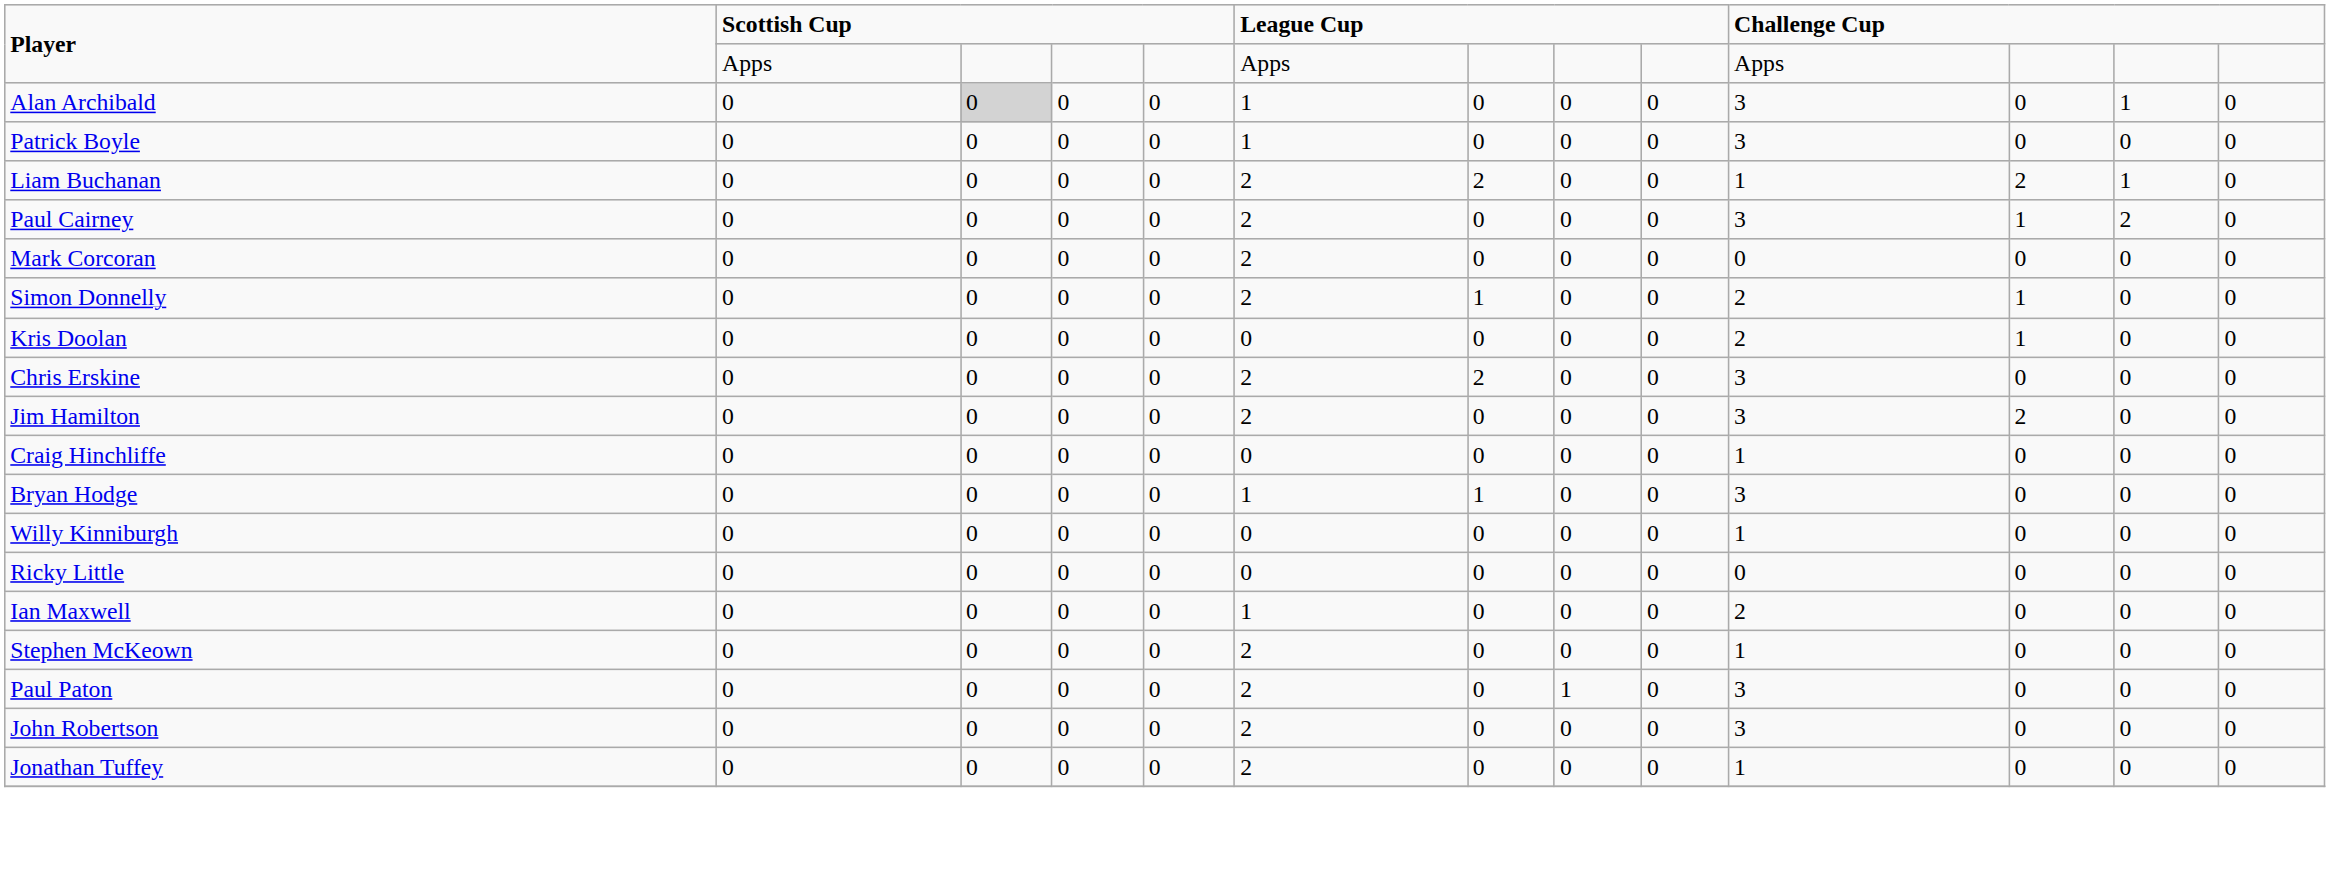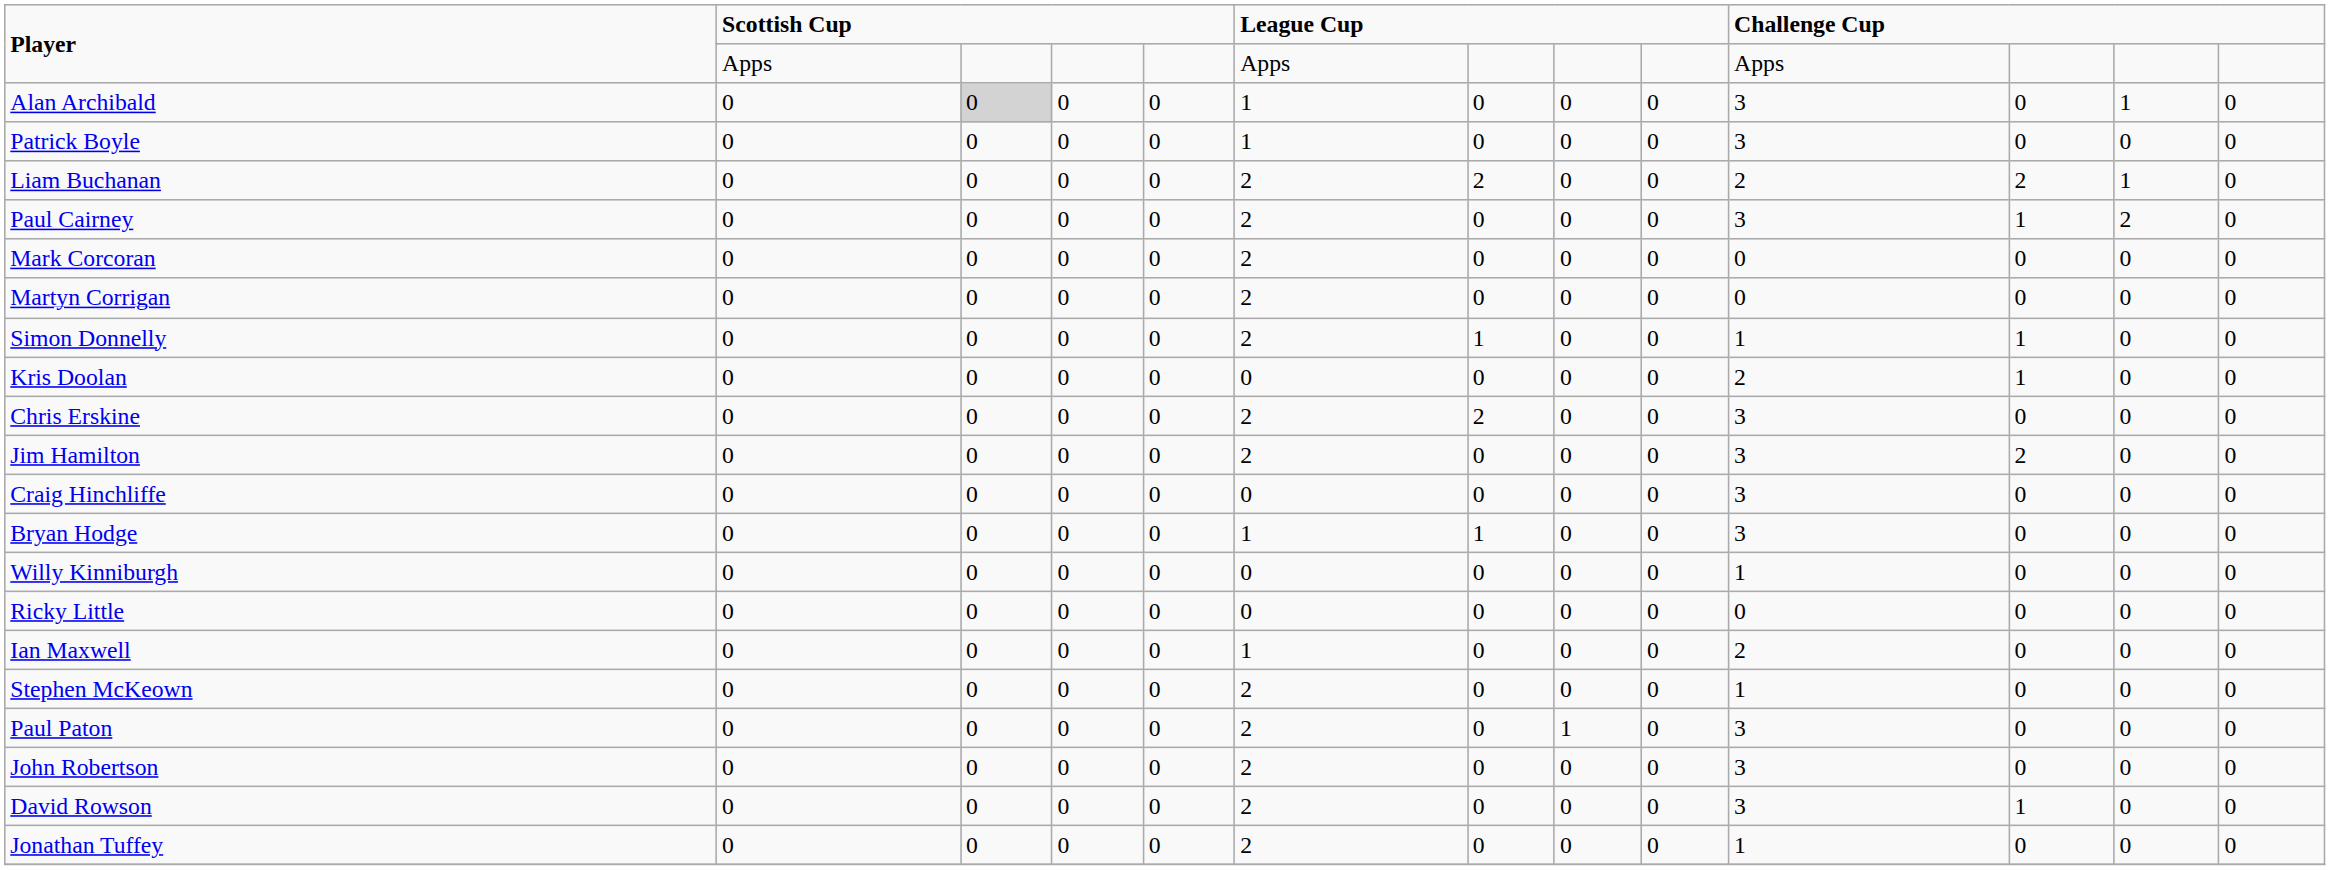Liam Buchanan | column 10: 1 -> 2
+ row: Martyn Corrigan | 0 | 0 | 0 | 0 | 2 | 0 | 0 | 0 | 0 | 0 | 0 | 0
Simon Donnelly | column 10: 2 -> 1
Craig Hinchliffe | column 10: 1 -> 3
+ row: David Rowson | 0 | 0 | 0 | 0 | 2 | 0 | 0 | 0 | 3 | 1 | 0 | 0
